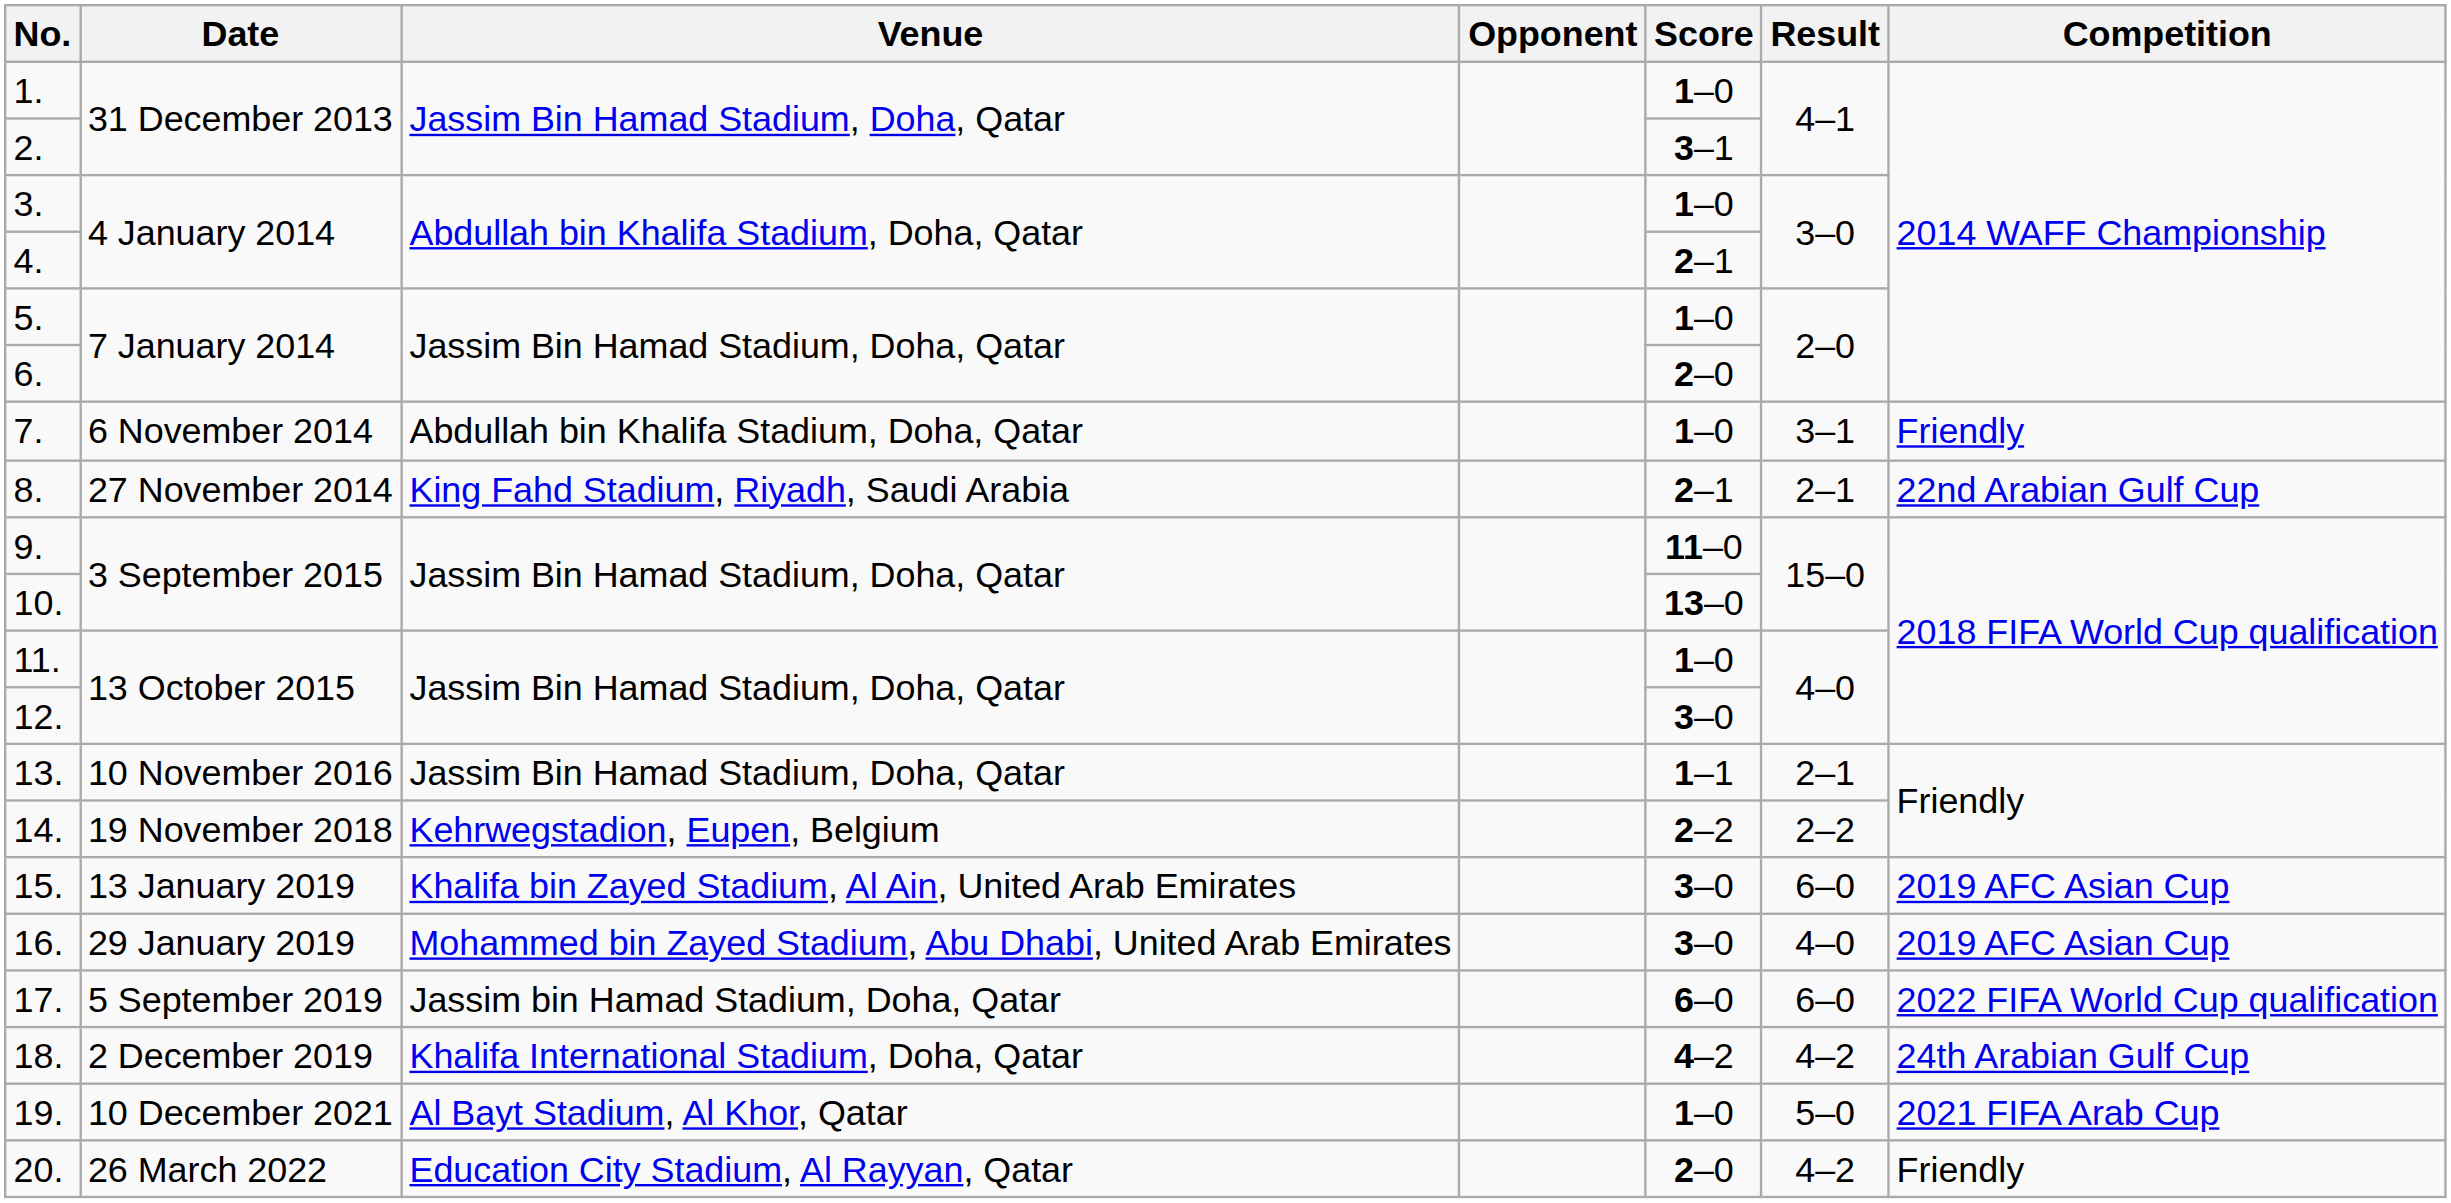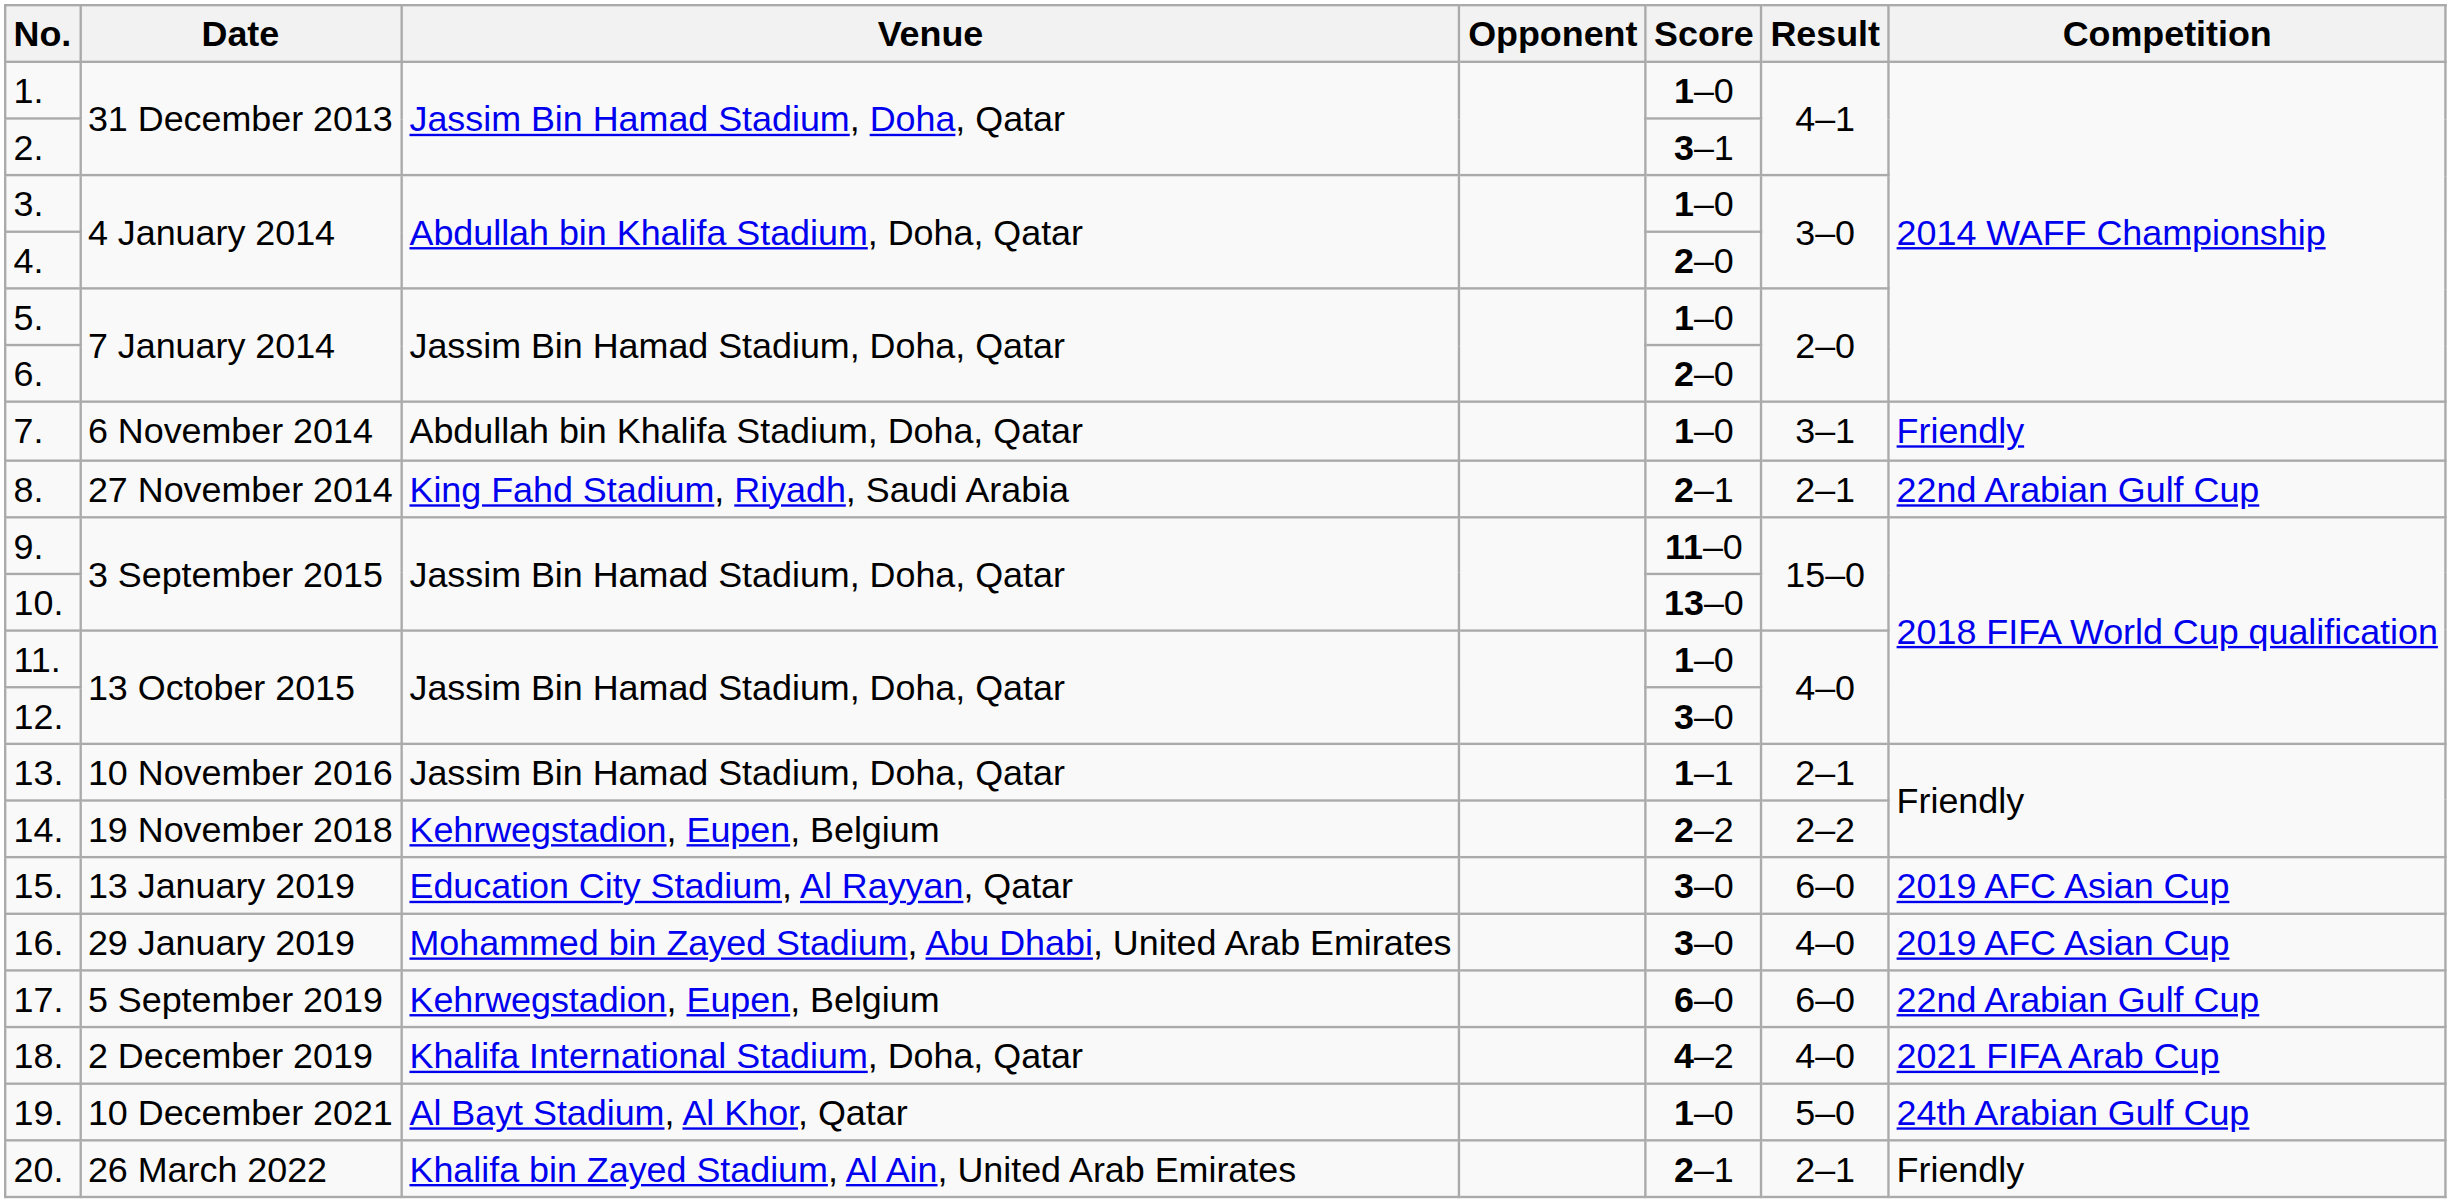4. | Score: 2–1 -> 2–0
15. | Venue: Khalifa bin Zayed Stadium, Al Ain, United Arab Emirates -> Education City Stadium, Al Rayyan, Qatar
17. | Venue: Jassim bin Hamad Stadium, Doha, Qatar -> Kehrwegstadion, Eupen, Belgium
17. | Competition: 2022 FIFA World Cup qualification -> 22nd Arabian Gulf Cup
18. | Result: 4–2 -> 4–0
18. | Competition: 24th Arabian Gulf Cup -> 2021 FIFA Arab Cup
19. | Competition: 2021 FIFA Arab Cup -> 24th Arabian Gulf Cup
20. | Venue: Education City Stadium, Al Rayyan, Qatar -> Khalifa bin Zayed Stadium, Al Ain, United Arab Emirates
20. | Score: 2–0 -> 2–1
20. | Result: 4–2 -> 2–1
